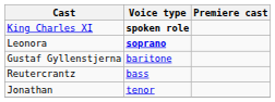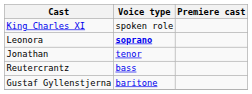King Charles XI | Voice type: bold -> normal
rows swapped: Jonathan <-> Gustaf Gyllenstjerna
